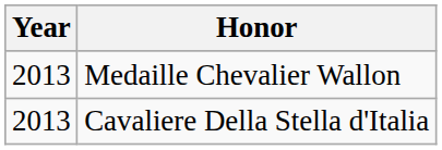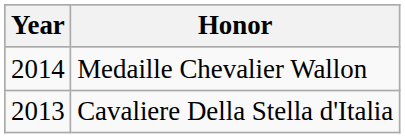Medaille Chevalier Wallon | Year: 2013 -> 2014
